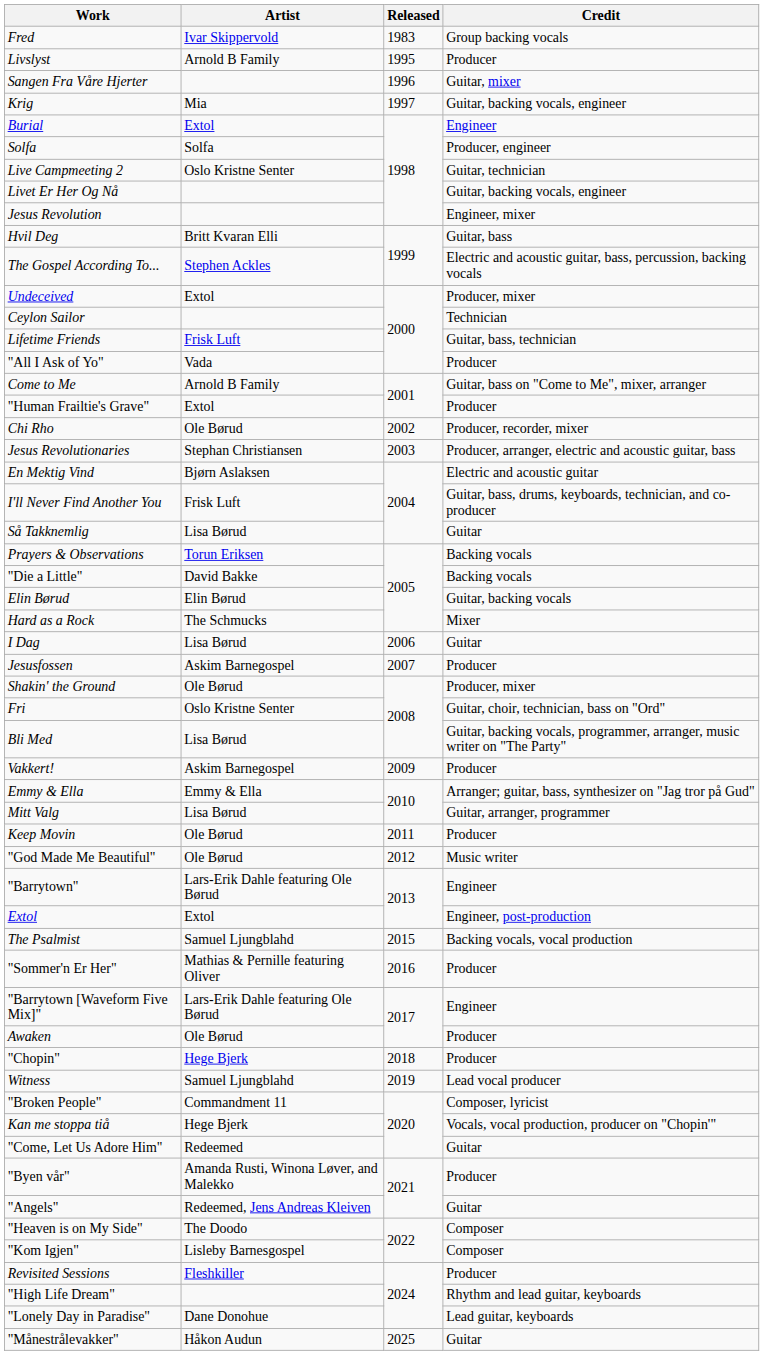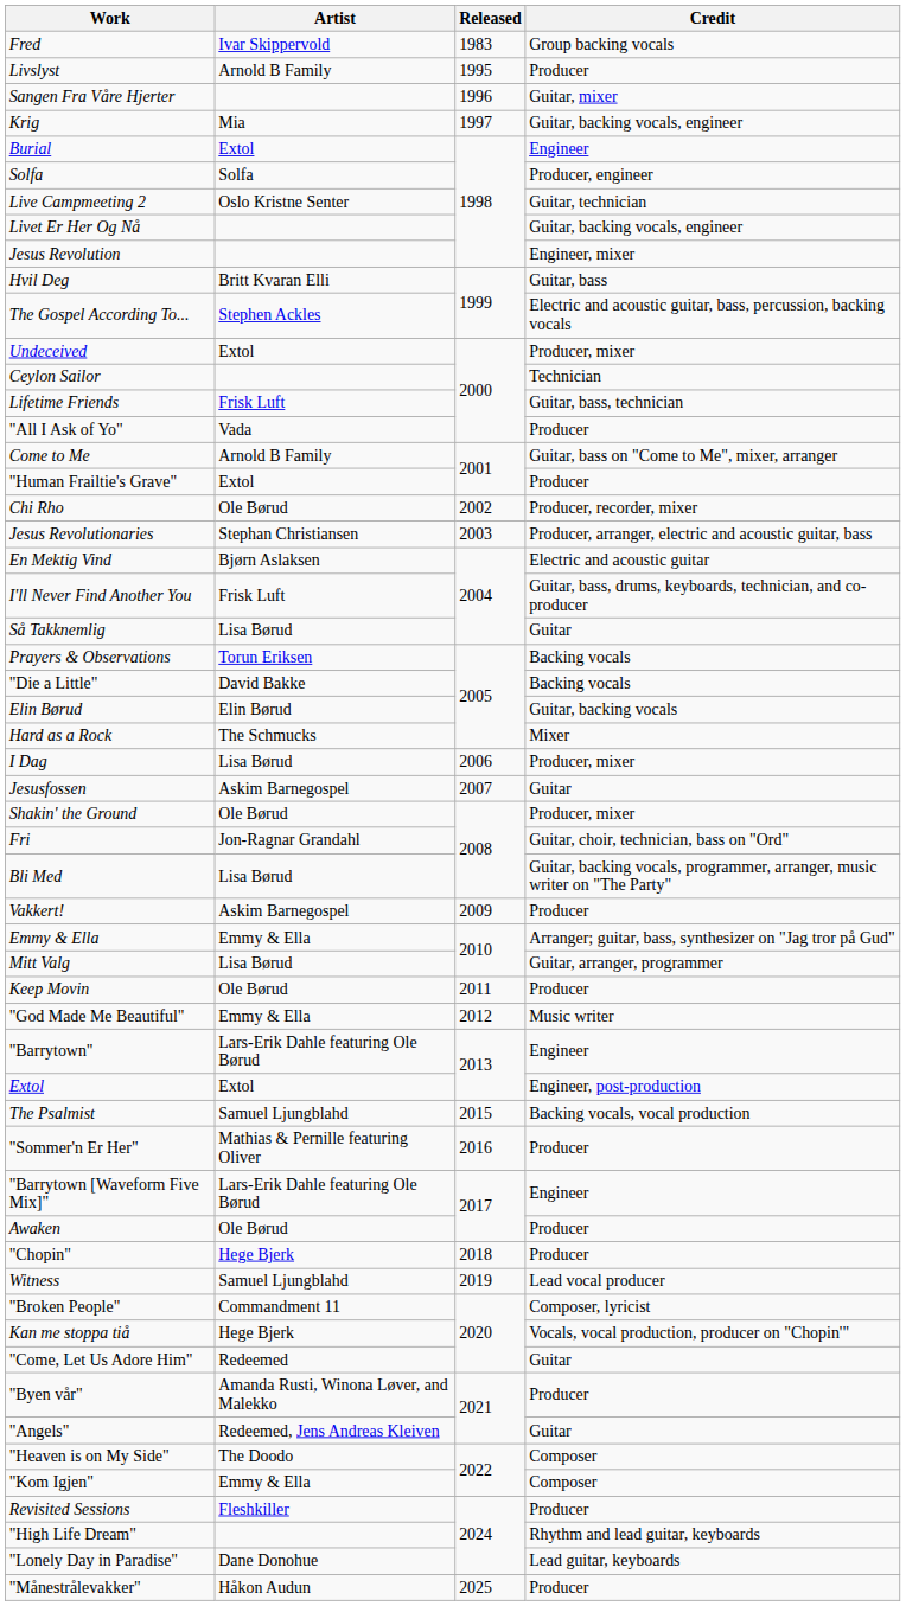I Dag | Credit: Guitar -> Producer, mixer
Jesusfossen | Credit: Producer -> Guitar
Fri | Artist: Oslo Kristne Senter -> Jon-Ragnar Grandahl
"God Made Me Beautiful" | Artist: Ole Børud -> Emmy & Ella
"Kom Igjen" | Artist: Lisleby Barnesgospel -> Emmy & Ella
"Månestrålevakker" | Credit: Guitar -> Producer
